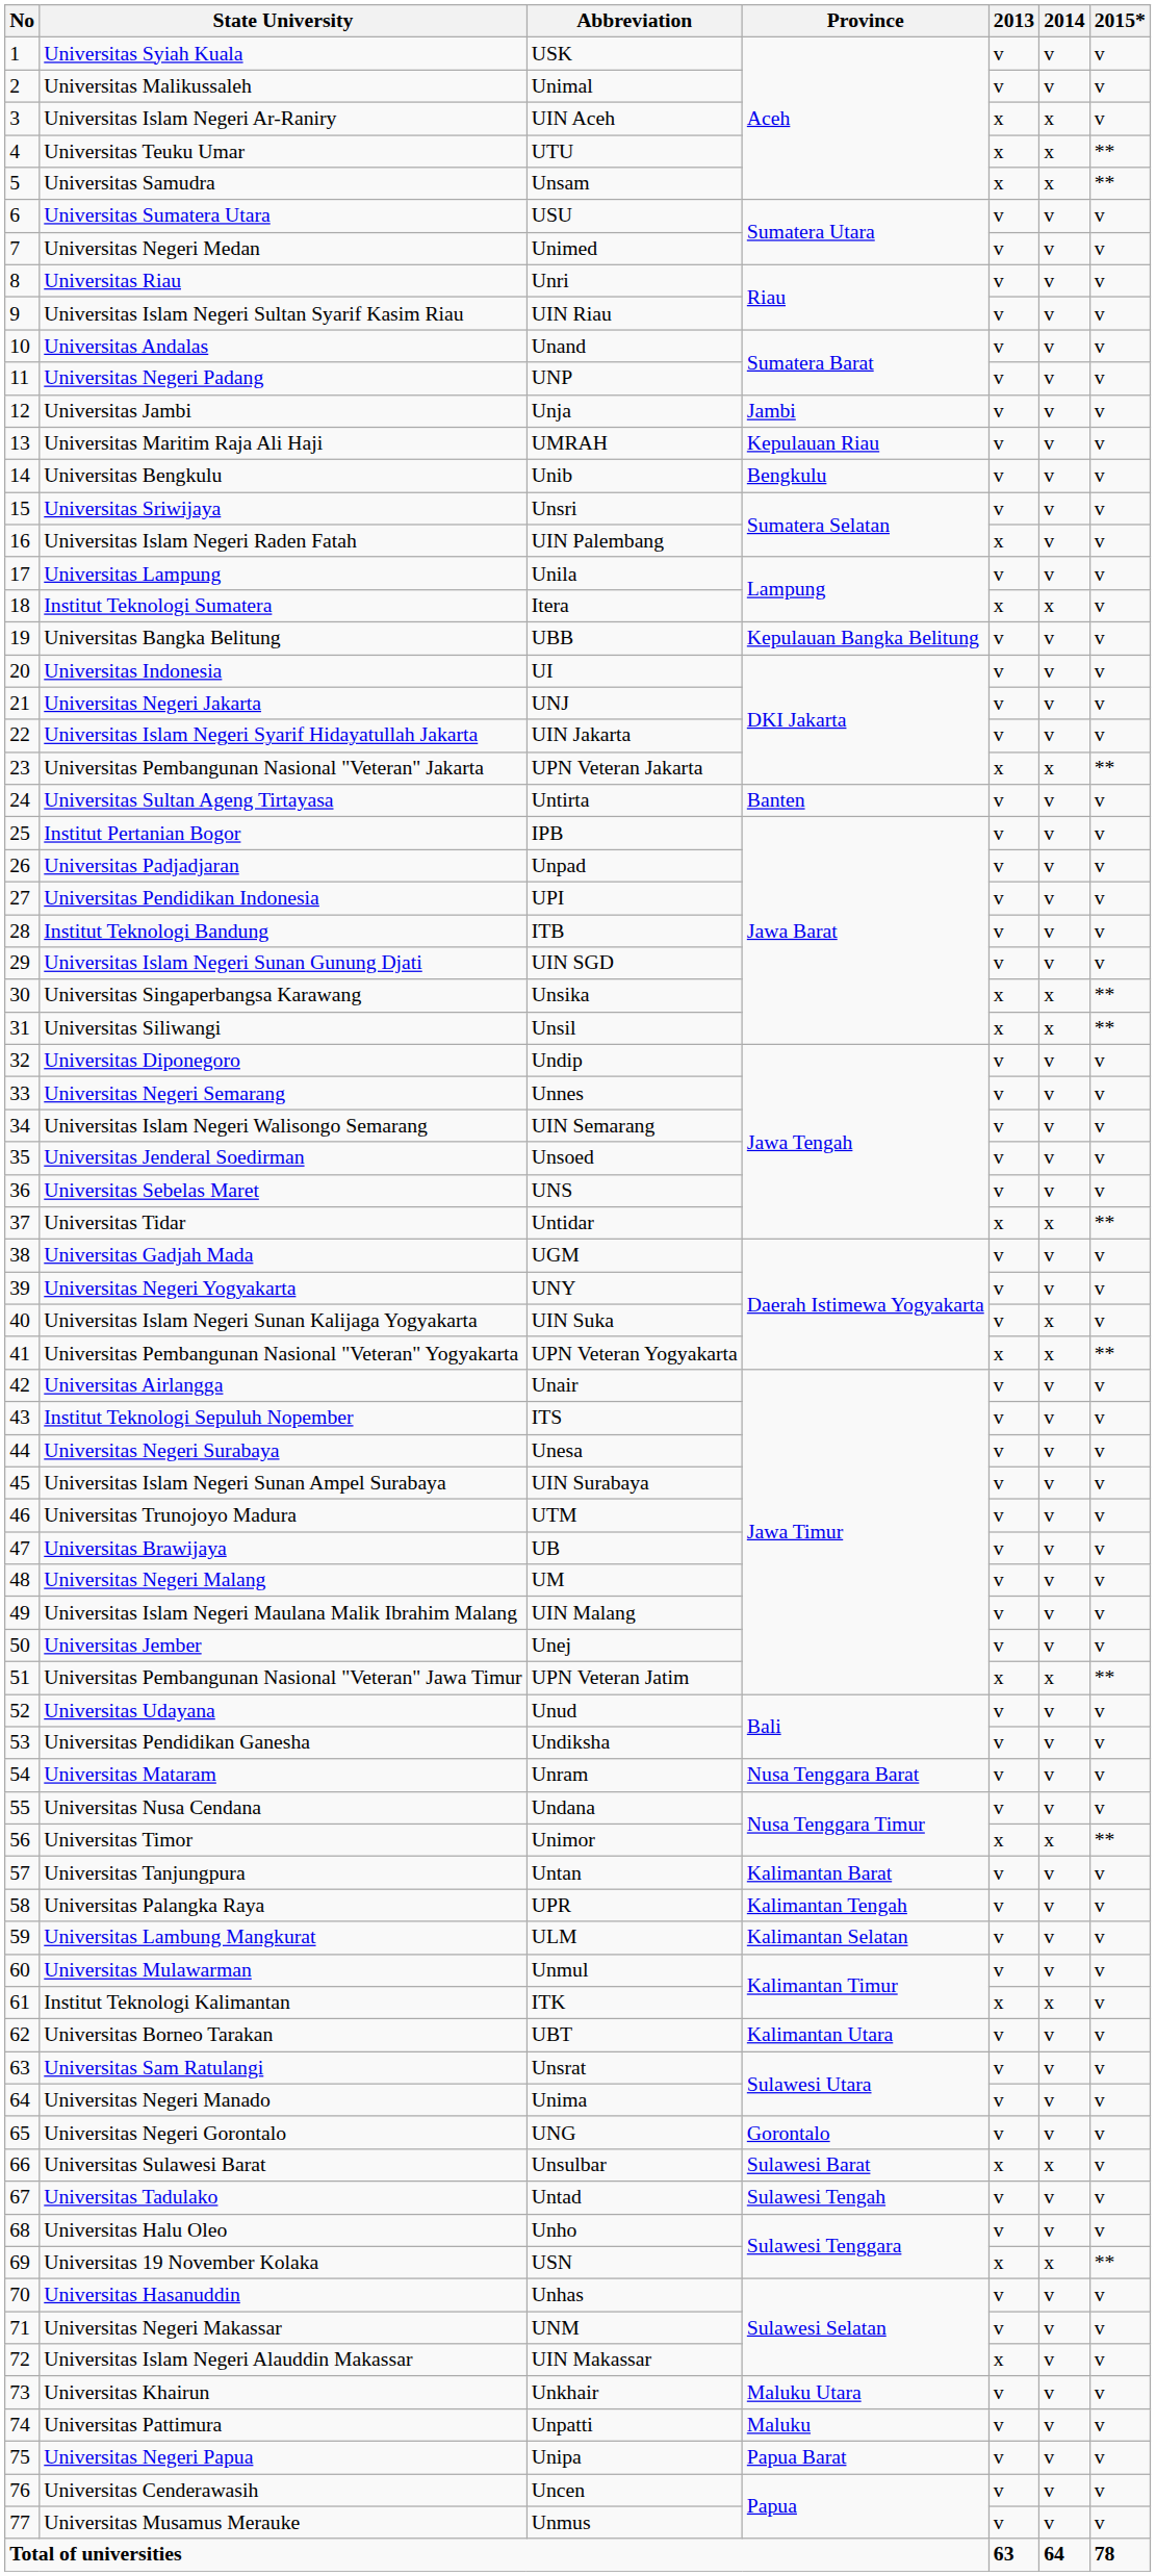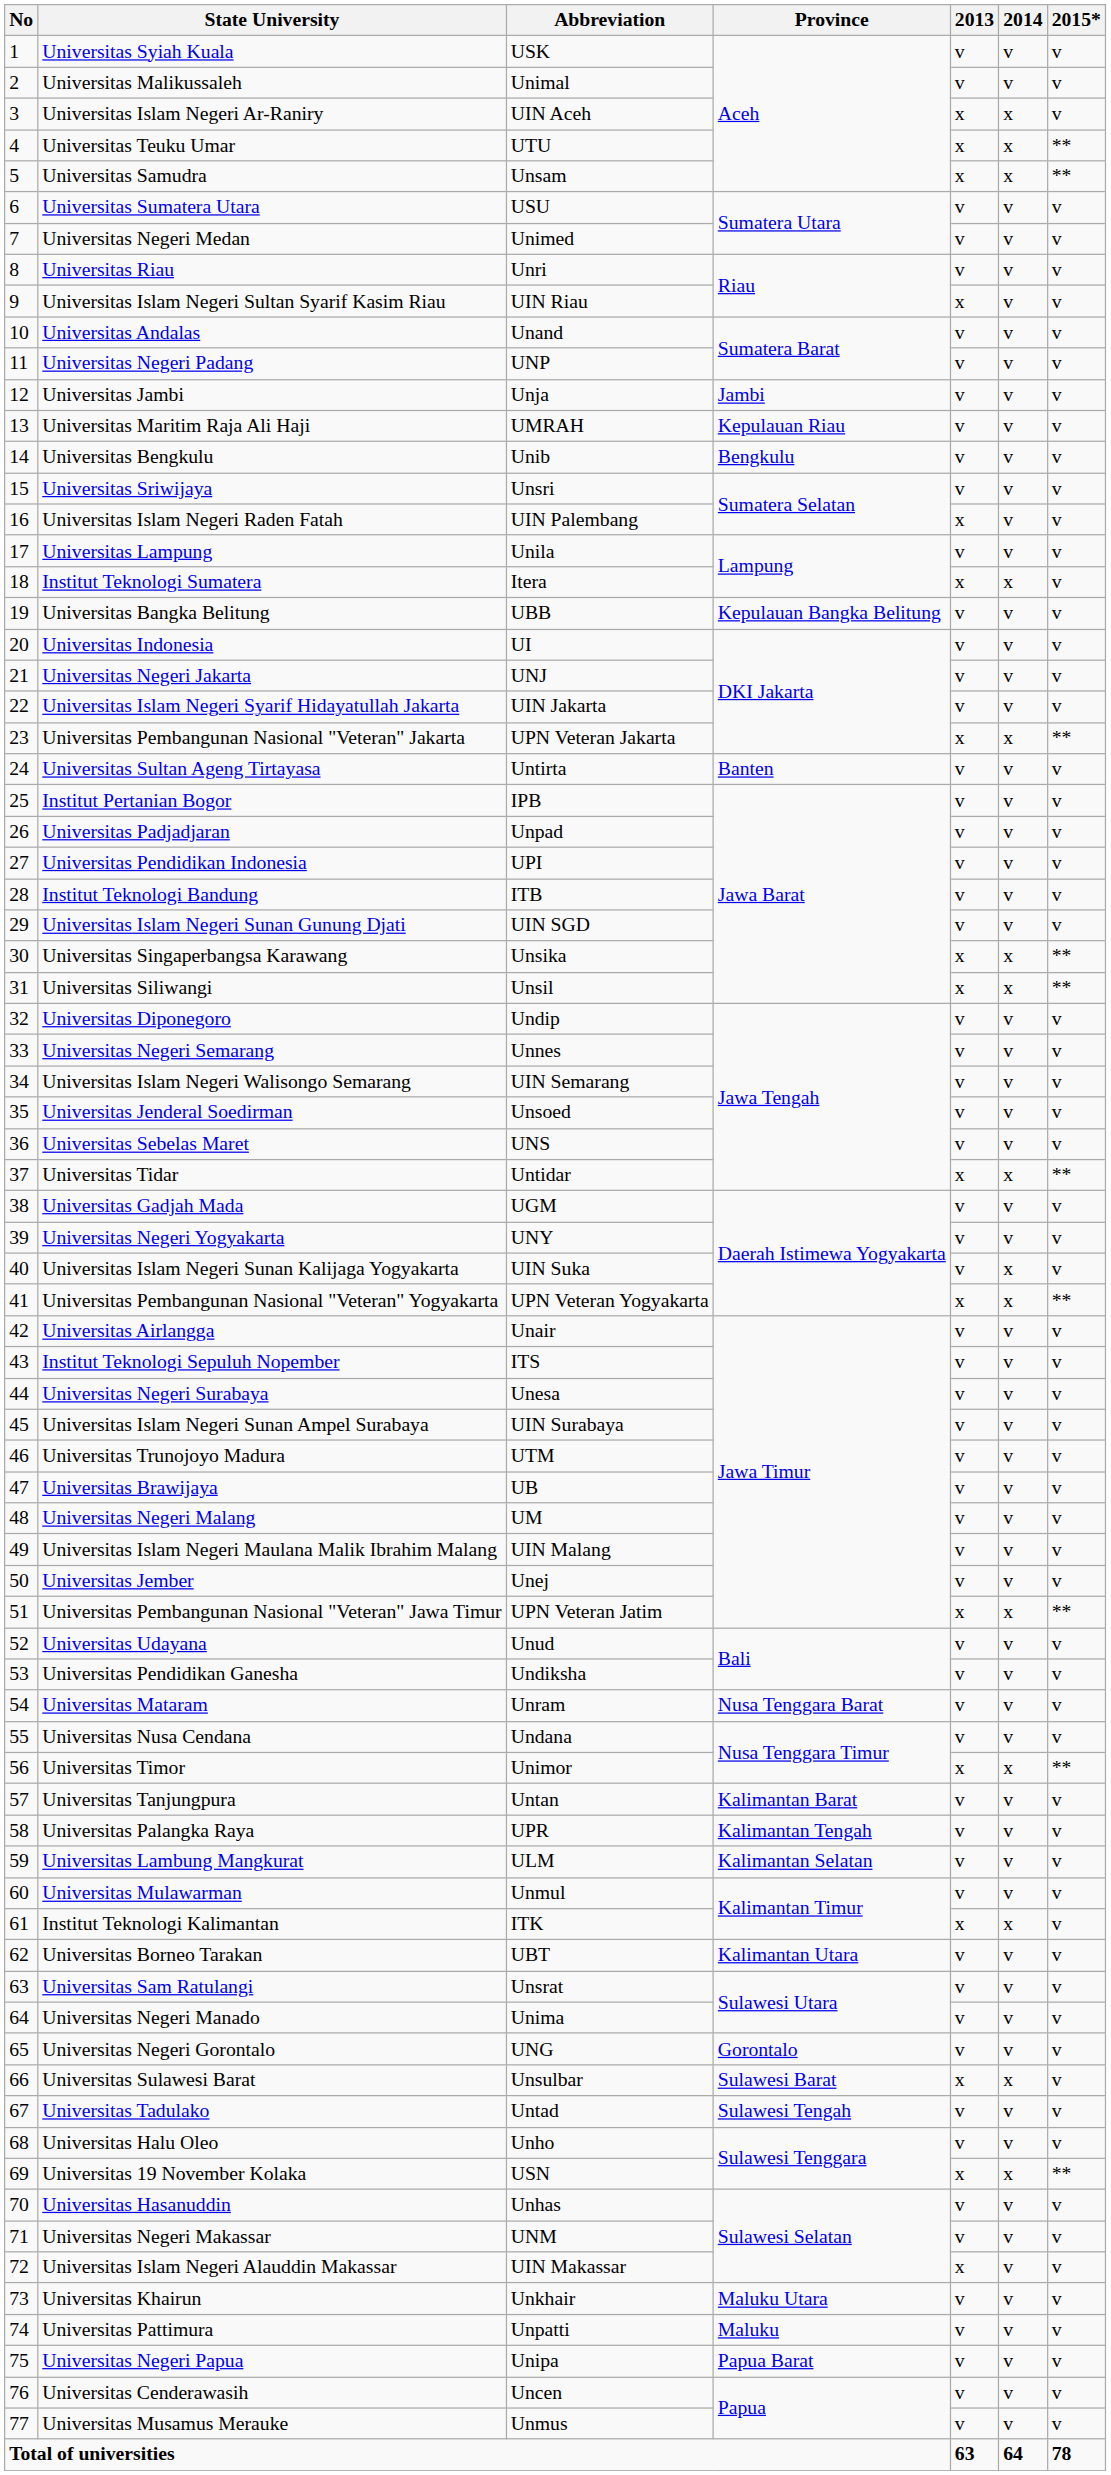Universitas Islam Negeri Sultan Syarif Kasim Riau | 2013: v -> x
